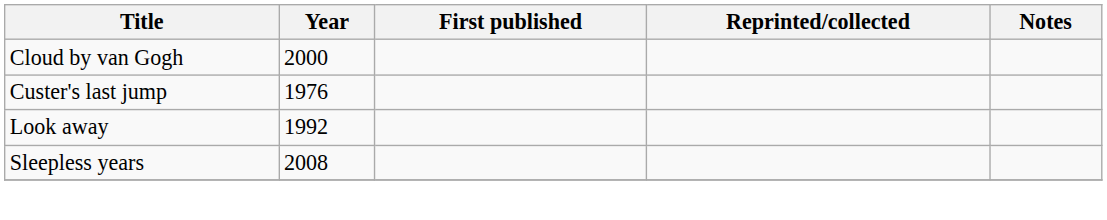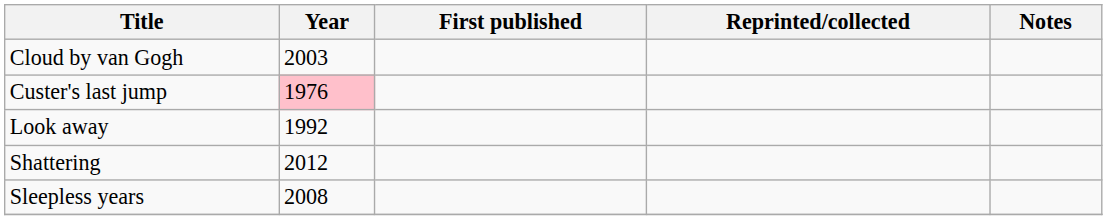Cloud by van Gogh | Year: 2000 -> 2003
Custer's last jump | Year: no background -> pink background
+ row: Shattering | 2012
